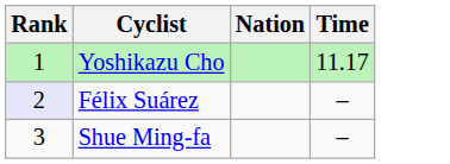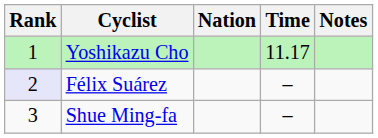+ column: Notes
